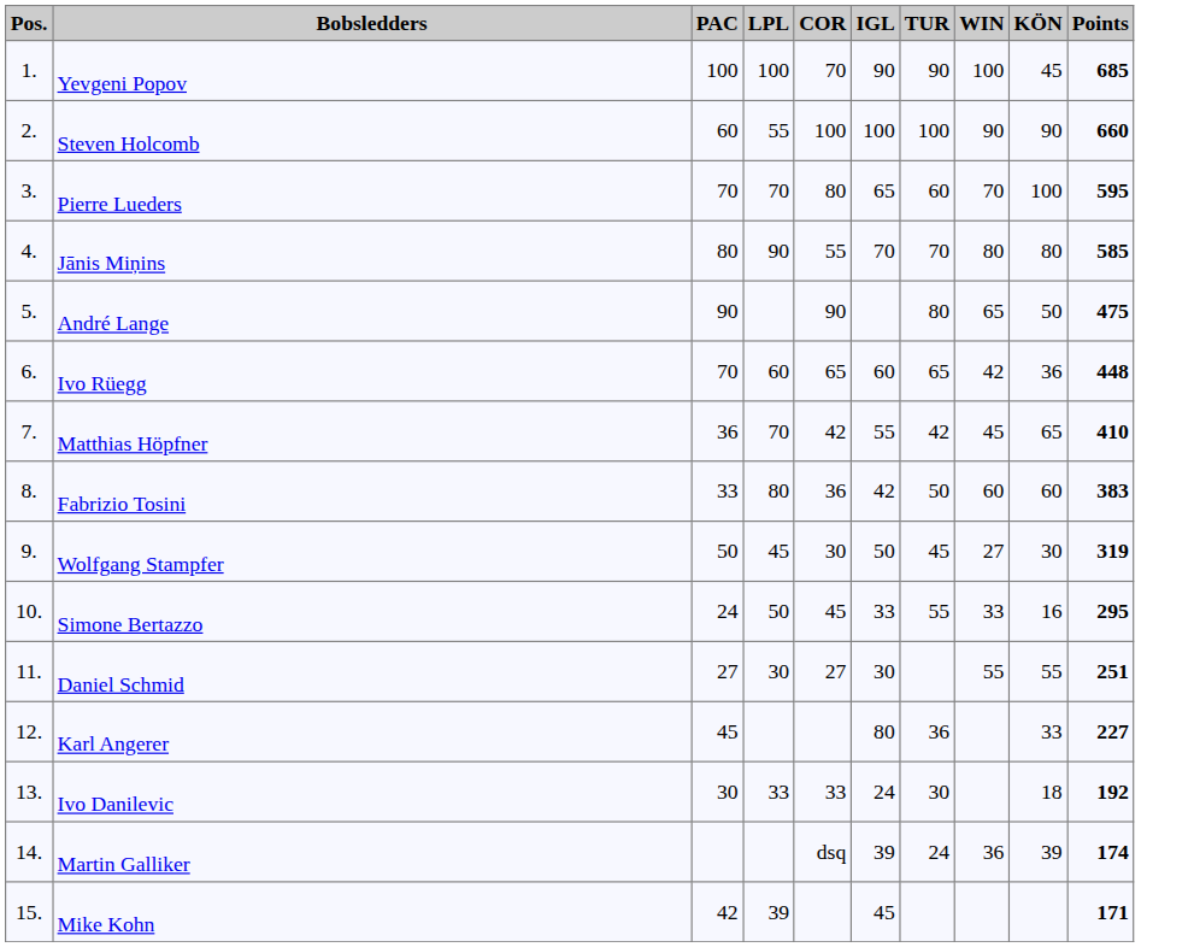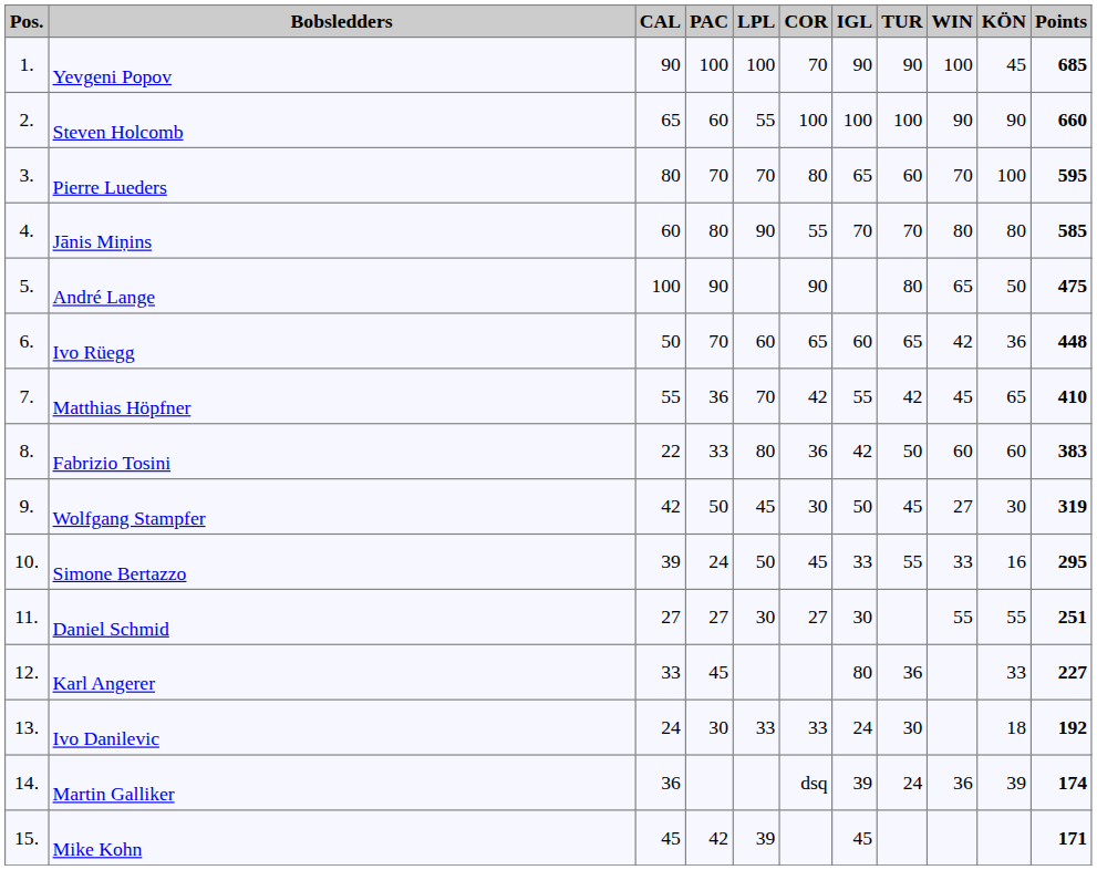+ column: CAL | 90 | 65 | 80 | 60 | 100 | 50 | 55 | 22 | 42 | 39 | 27 | 33 | 24 | 36 | 45
